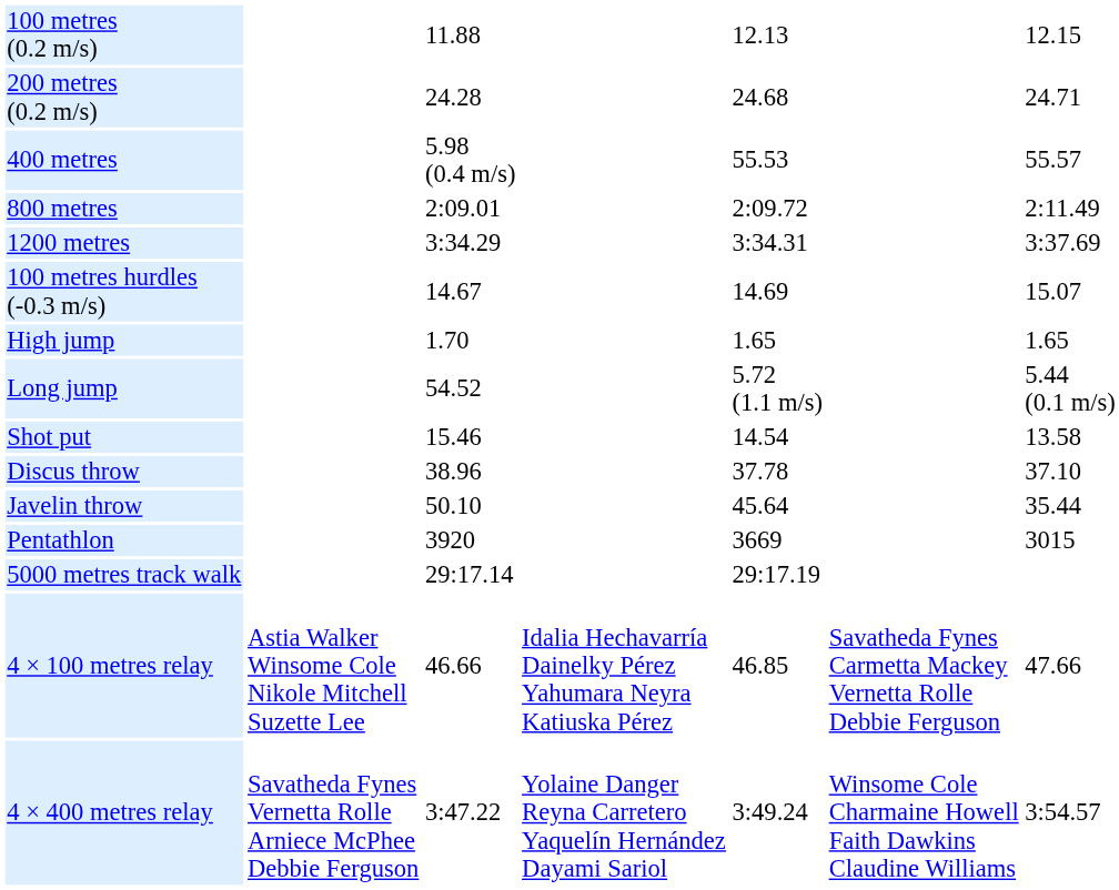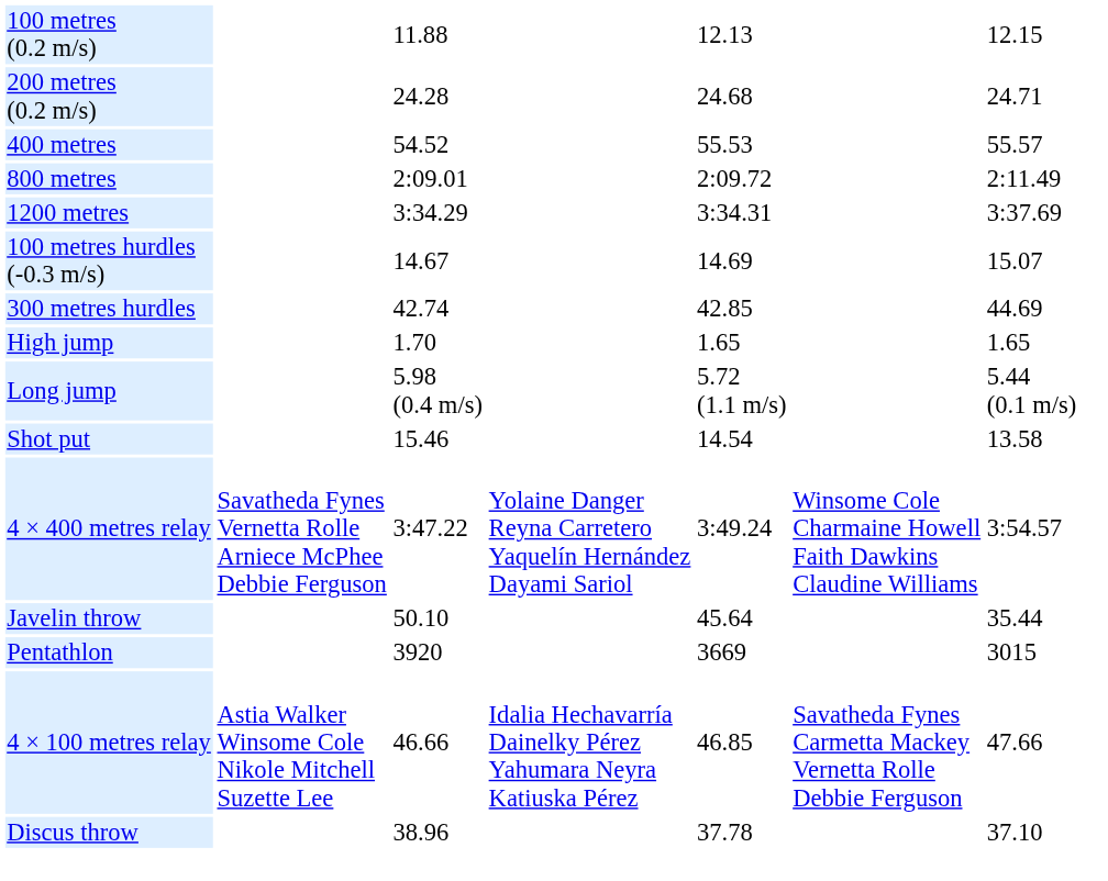400 metres | column 3: 5.98 (0.4 m/s) -> 54.52
+ row: 300 metres hurdles | 42.74 | 42.85 | 44.69
Long jump | column 3: 54.52 -> 5.98 (0.4 m/s)
rows swapped: Discus throw <-> 4 × 400 metres relay
- row: 5000 metres track walk | 29:17.14 | 29:17.19
